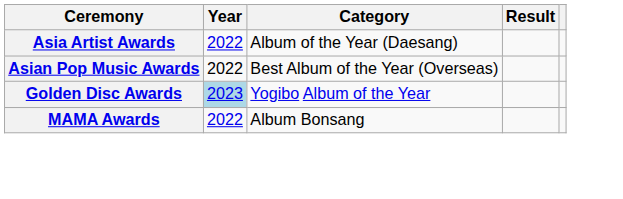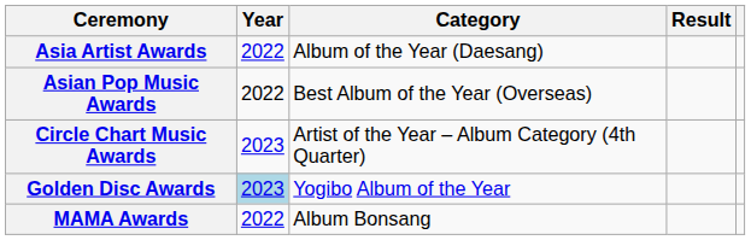+ row: Circle Chart Music Awards | 2023 | Artist of the Year – Album Category (4th Quarter)
